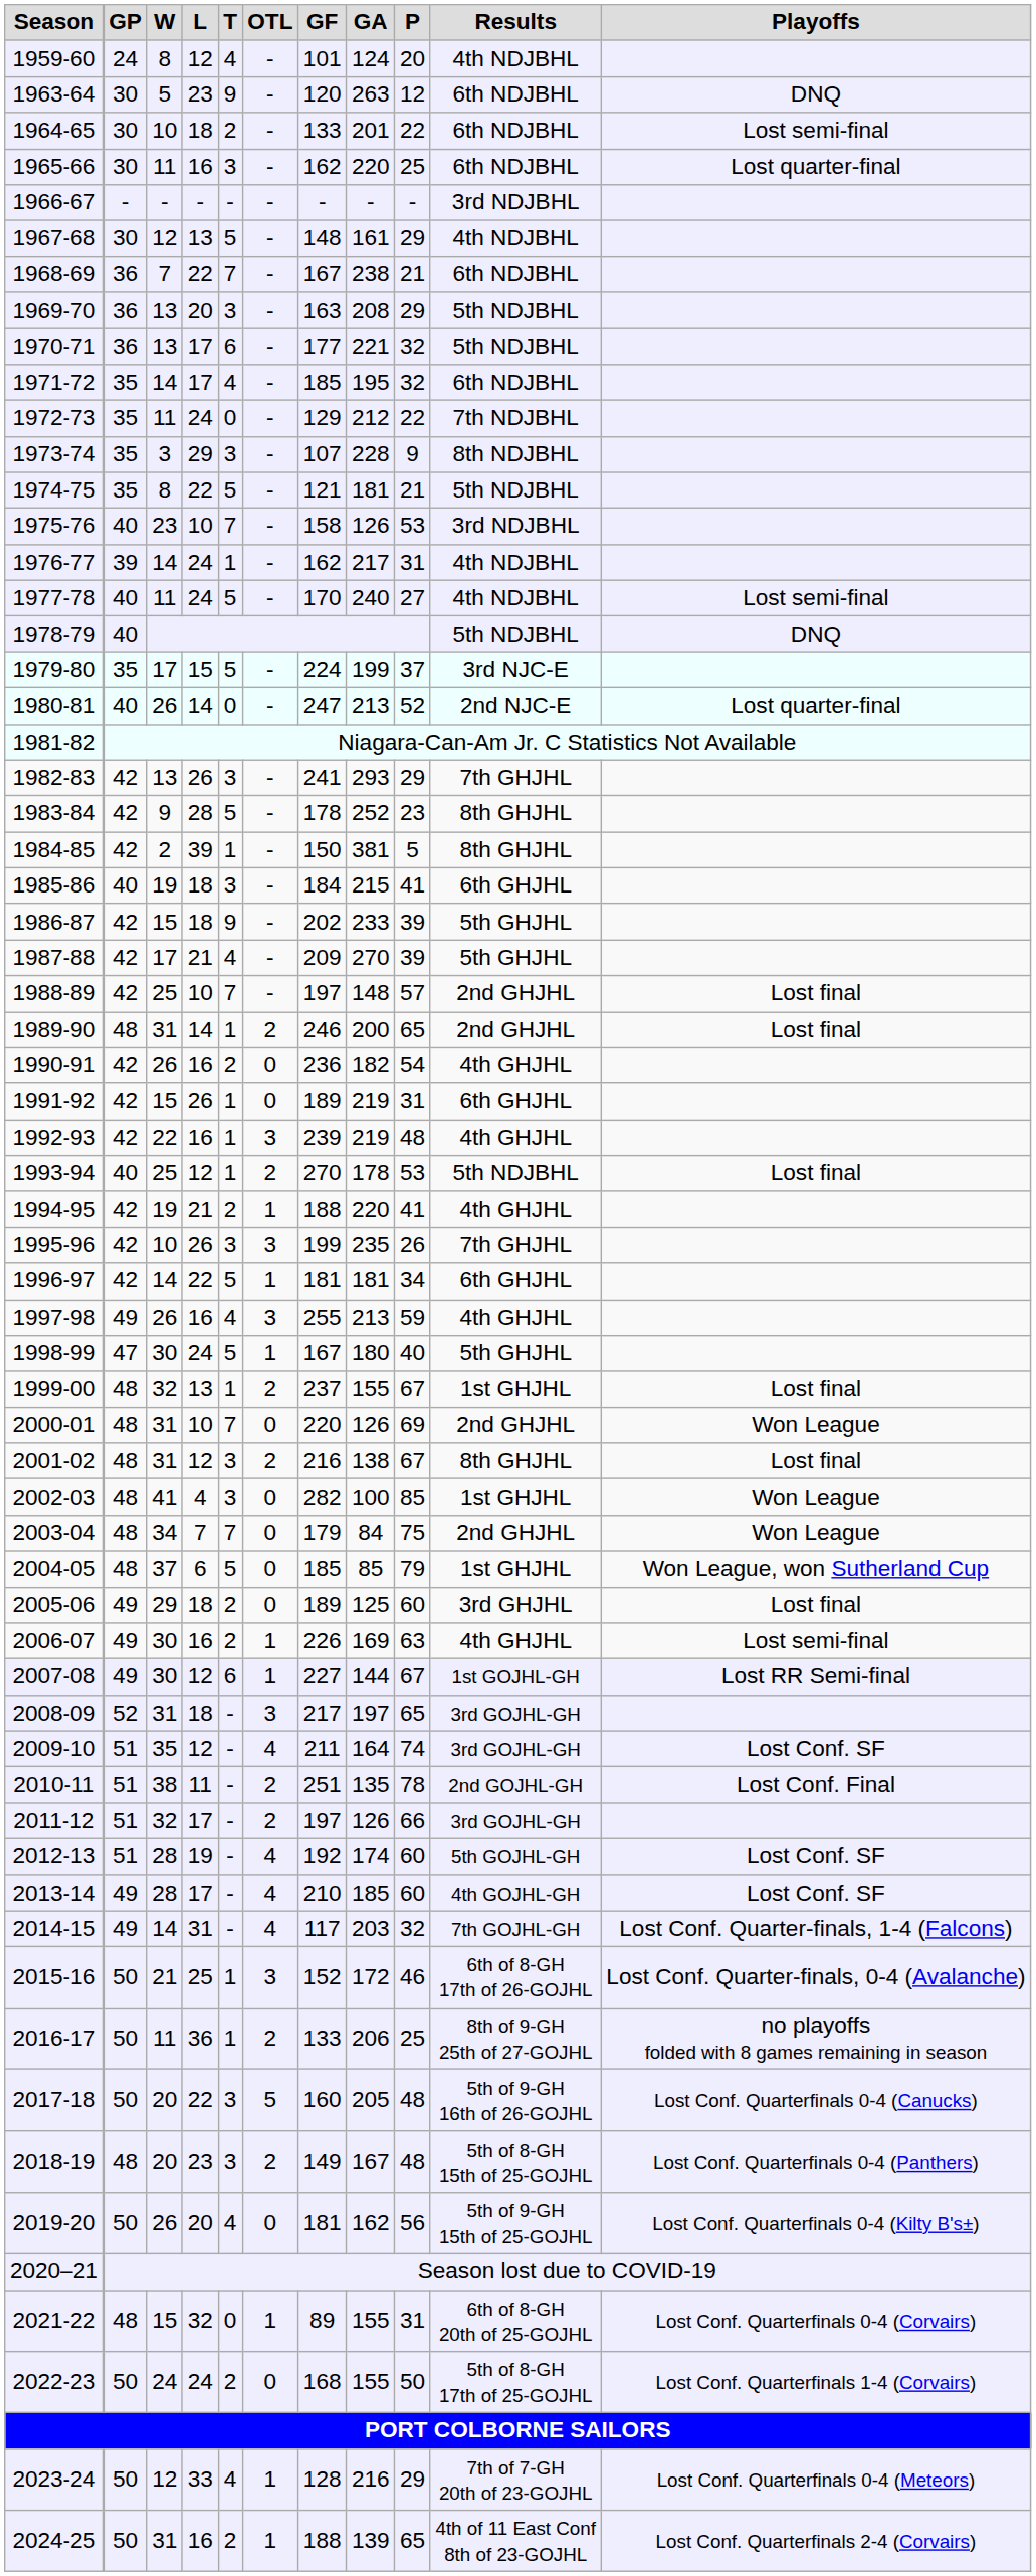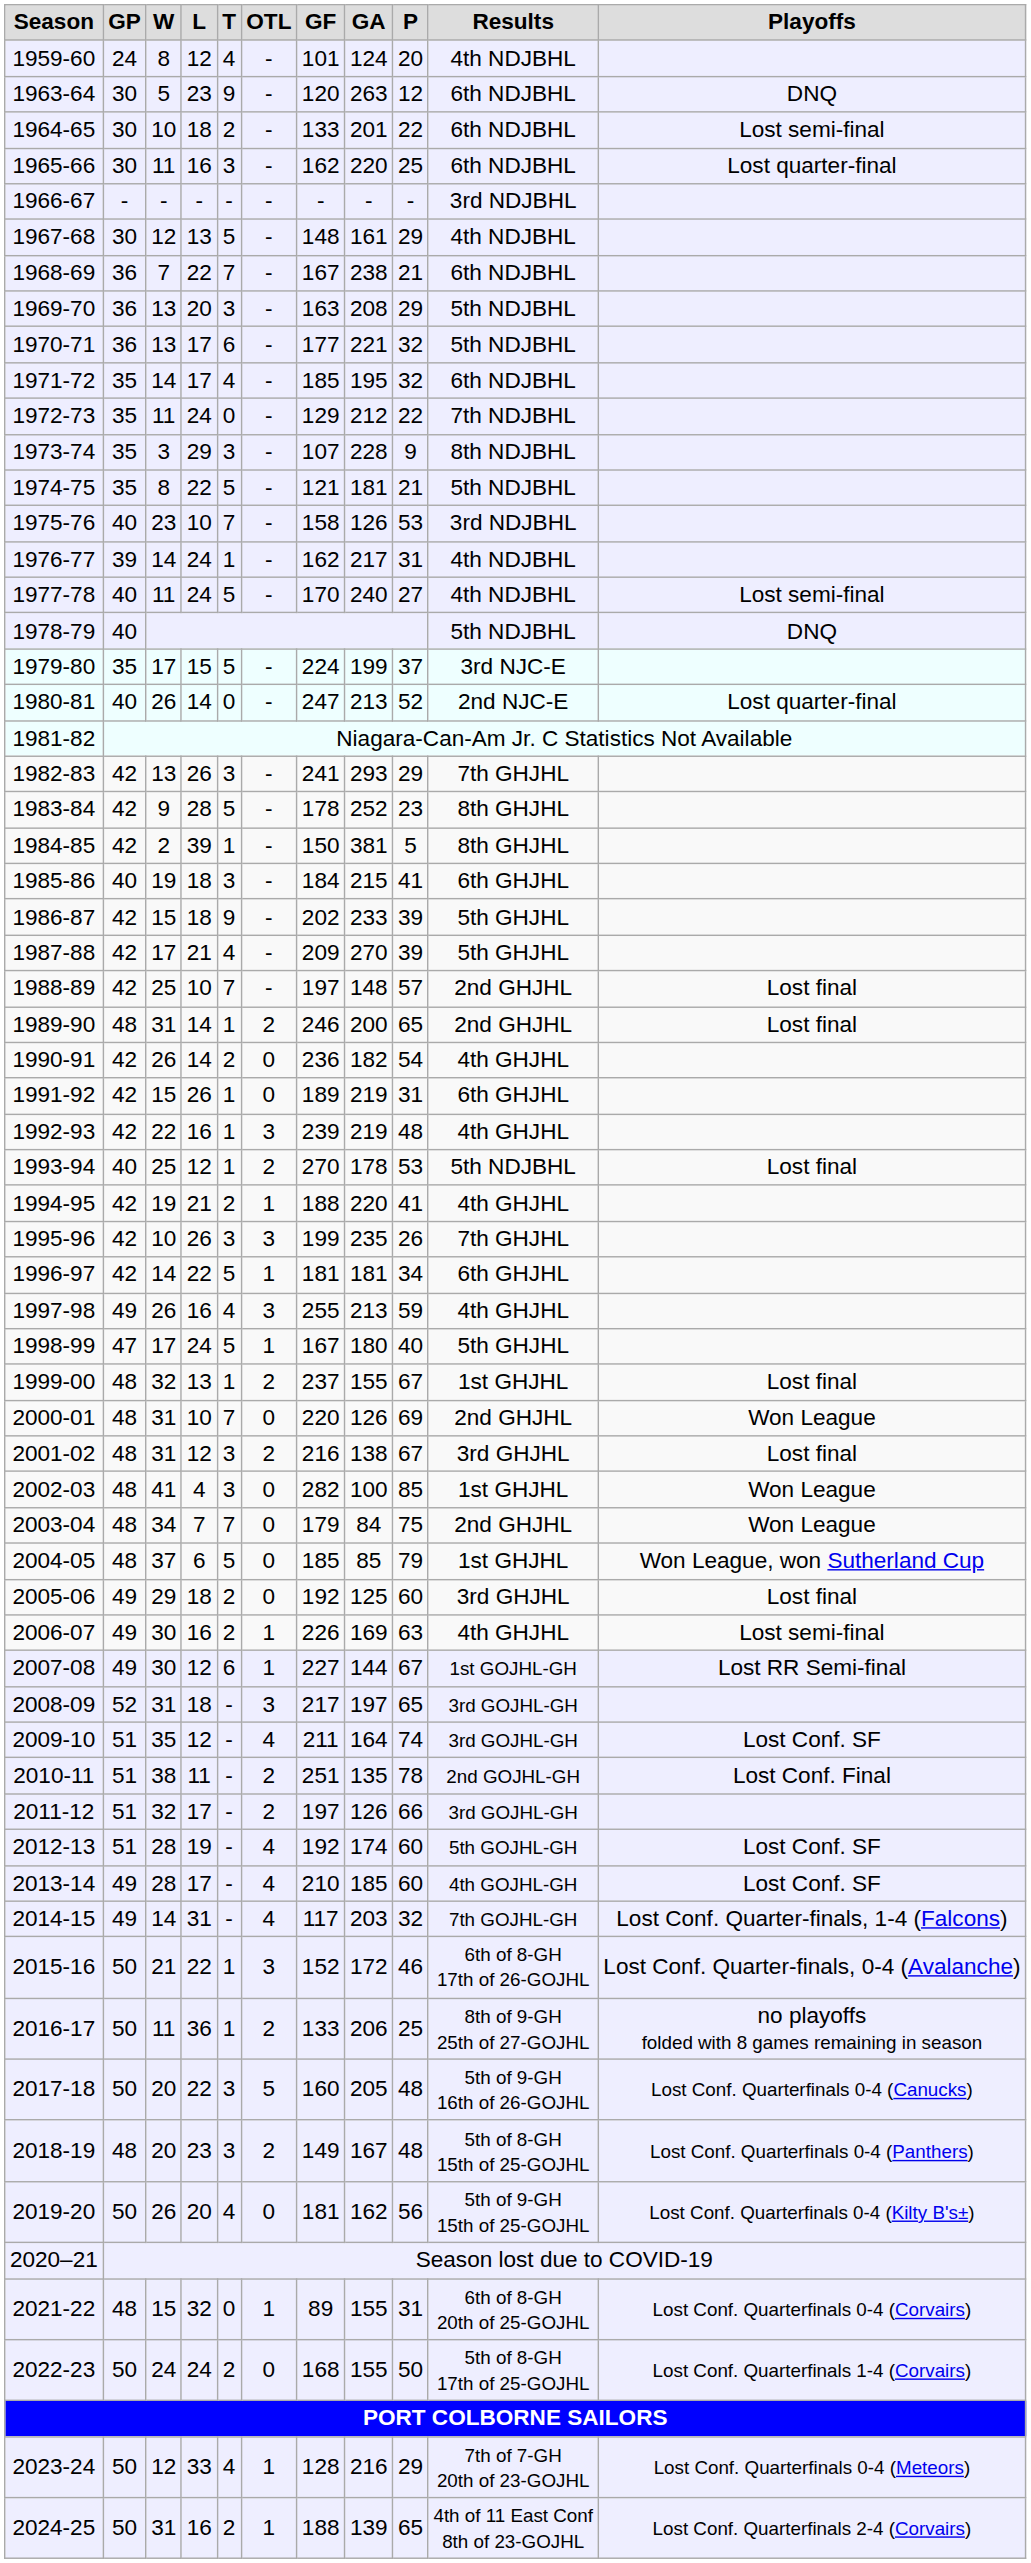1990-91 | L: 16 -> 14
1998-99 | W: 30 -> 17
2001-02 | Results: 8th GHJHL -> 3rd GHJHL
2005-06 | GF: 189 -> 192
2015-16 | L: 25 -> 22
